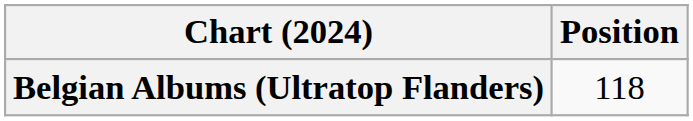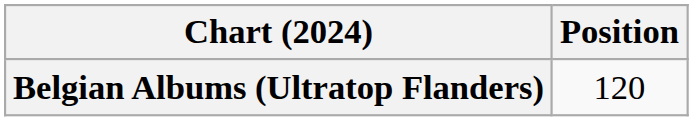Belgian Albums (Ultratop Flanders) | Position: 118 -> 120
